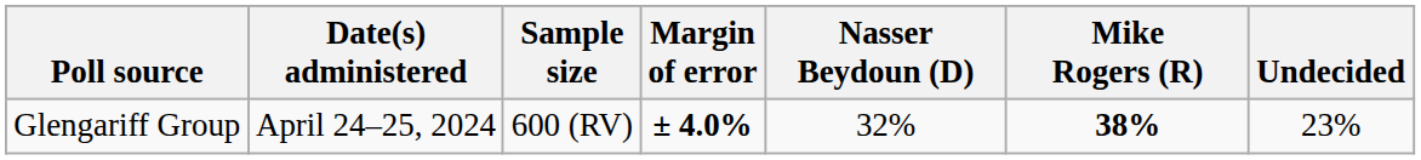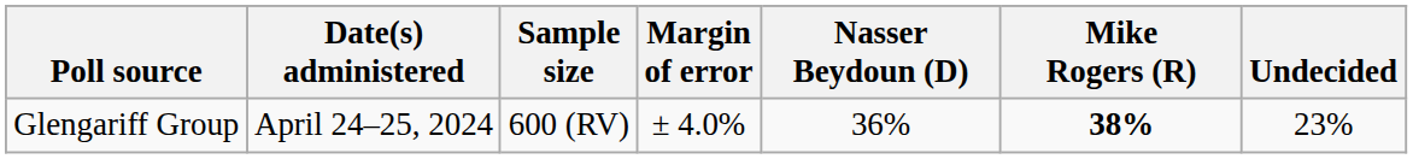Glengariff Group | Margin of error: bold -> normal
Glengariff Group | Nasser Beydoun (D): 32% -> 36%
